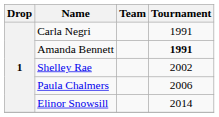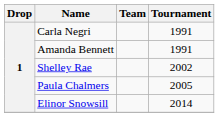Amanda Bennett | Tournament: bold -> normal
Paula Chalmers | Tournament: 2006 -> 2005
